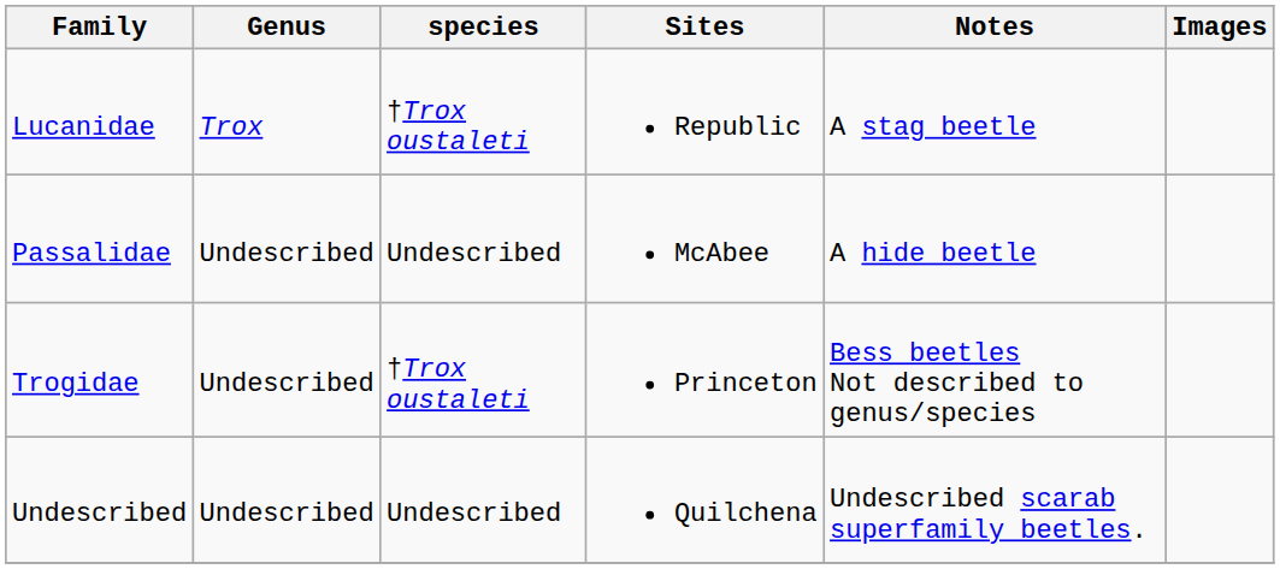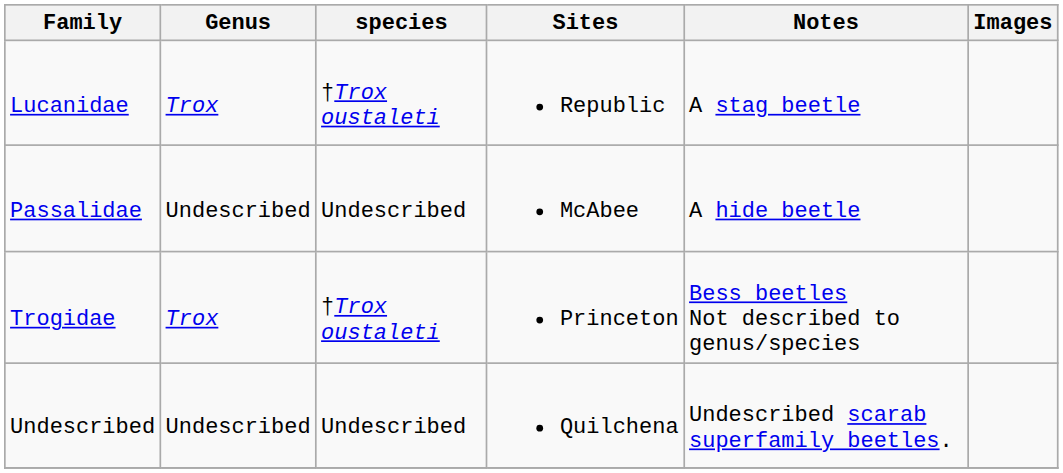Trogidae | Genus: Undescribed -> Trox
